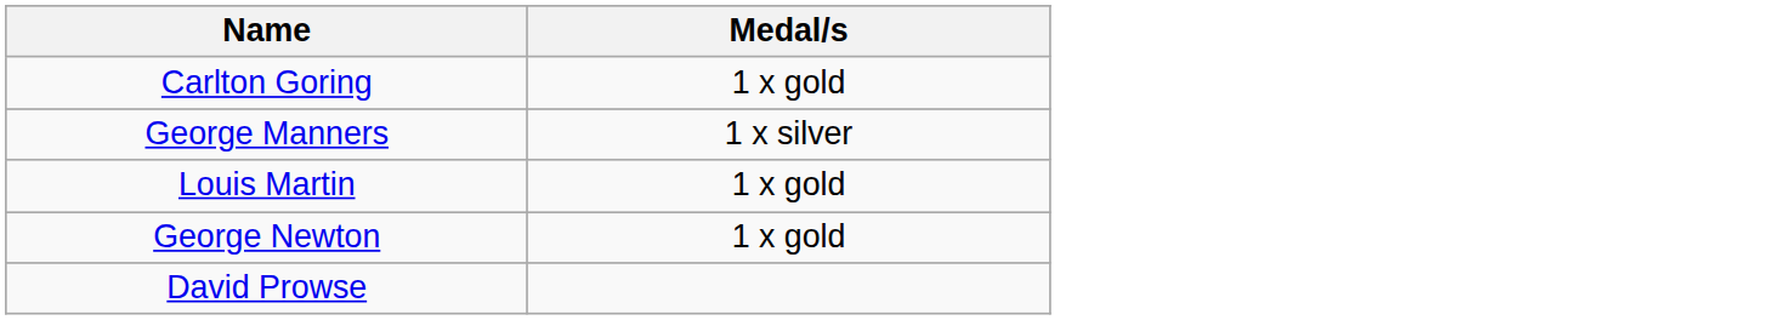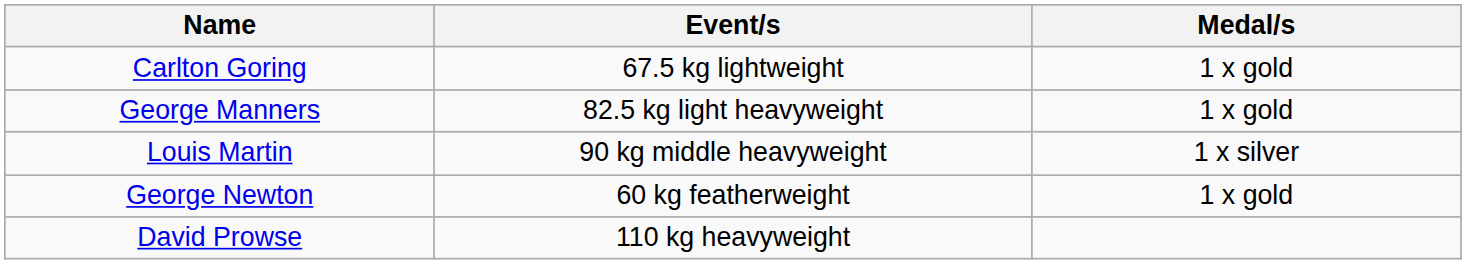+ column: Event/s | 67.5 kg lightweight | 82.5 kg light heavyweight | 90 kg middle heavyweight | 60 kg featherweight | 110 kg heavyweight
George Manners | Medal/s: 1 x silver -> 1 x gold
Louis Martin | Medal/s: 1 x gold -> 1 x silver
